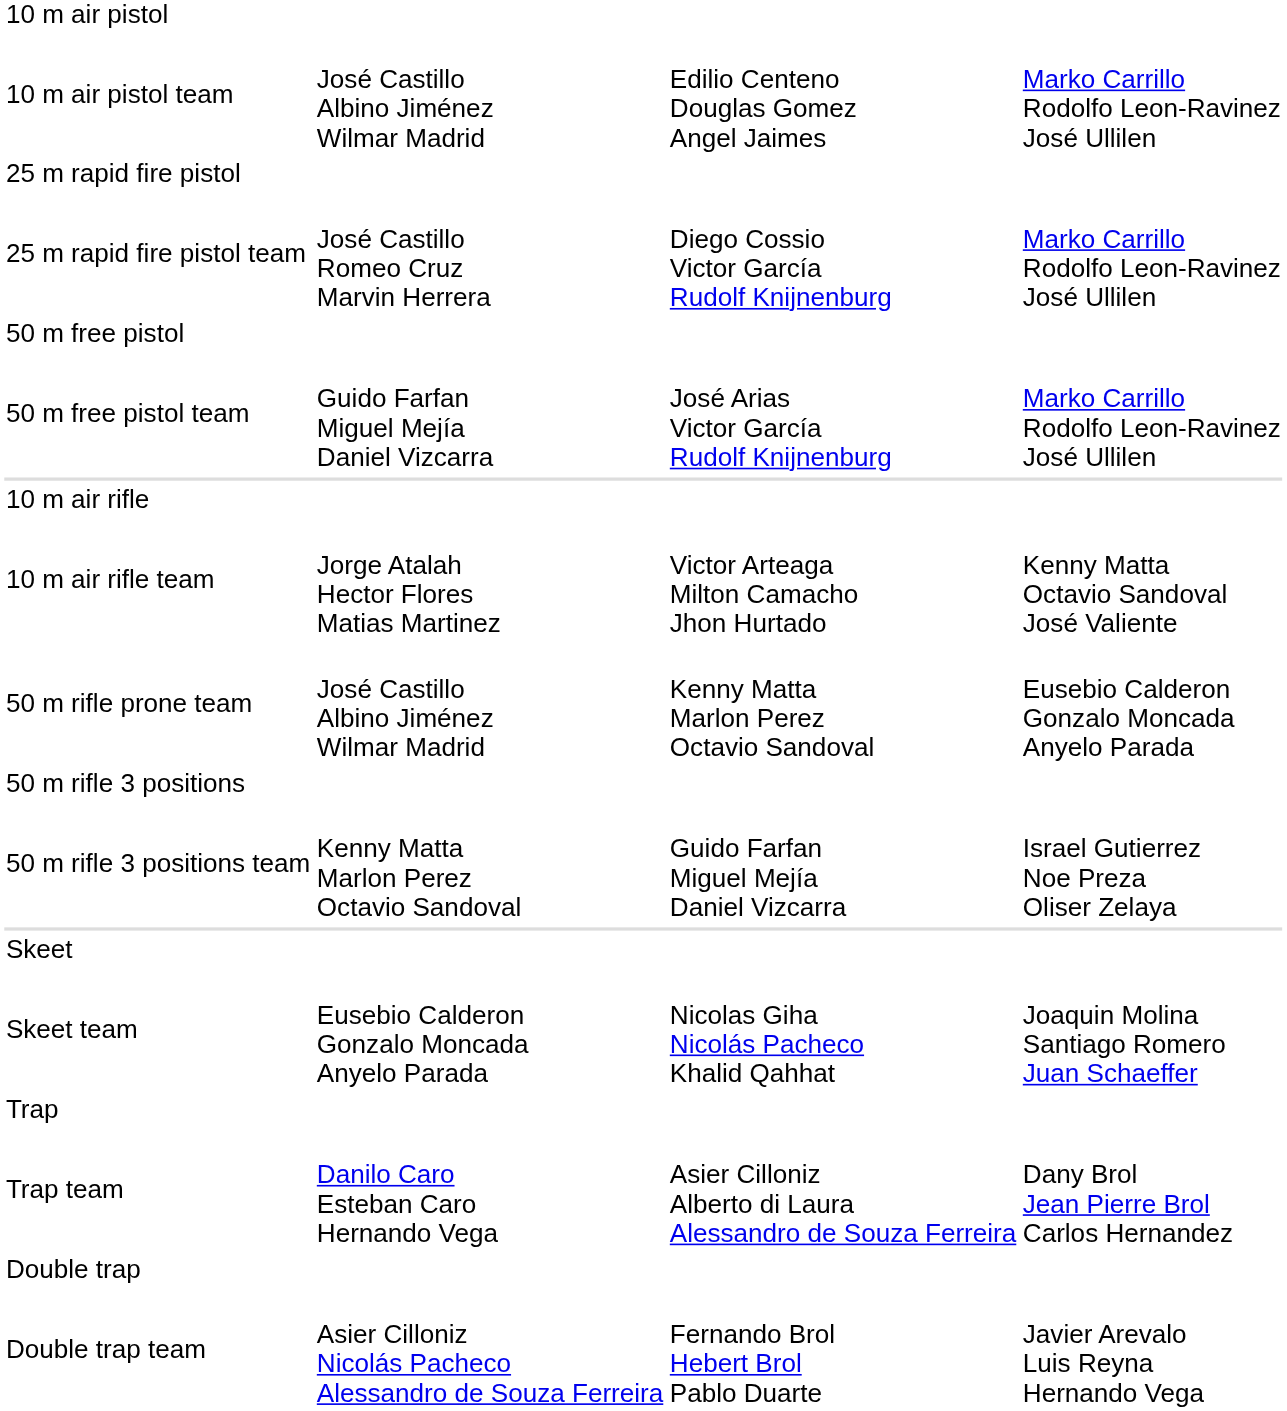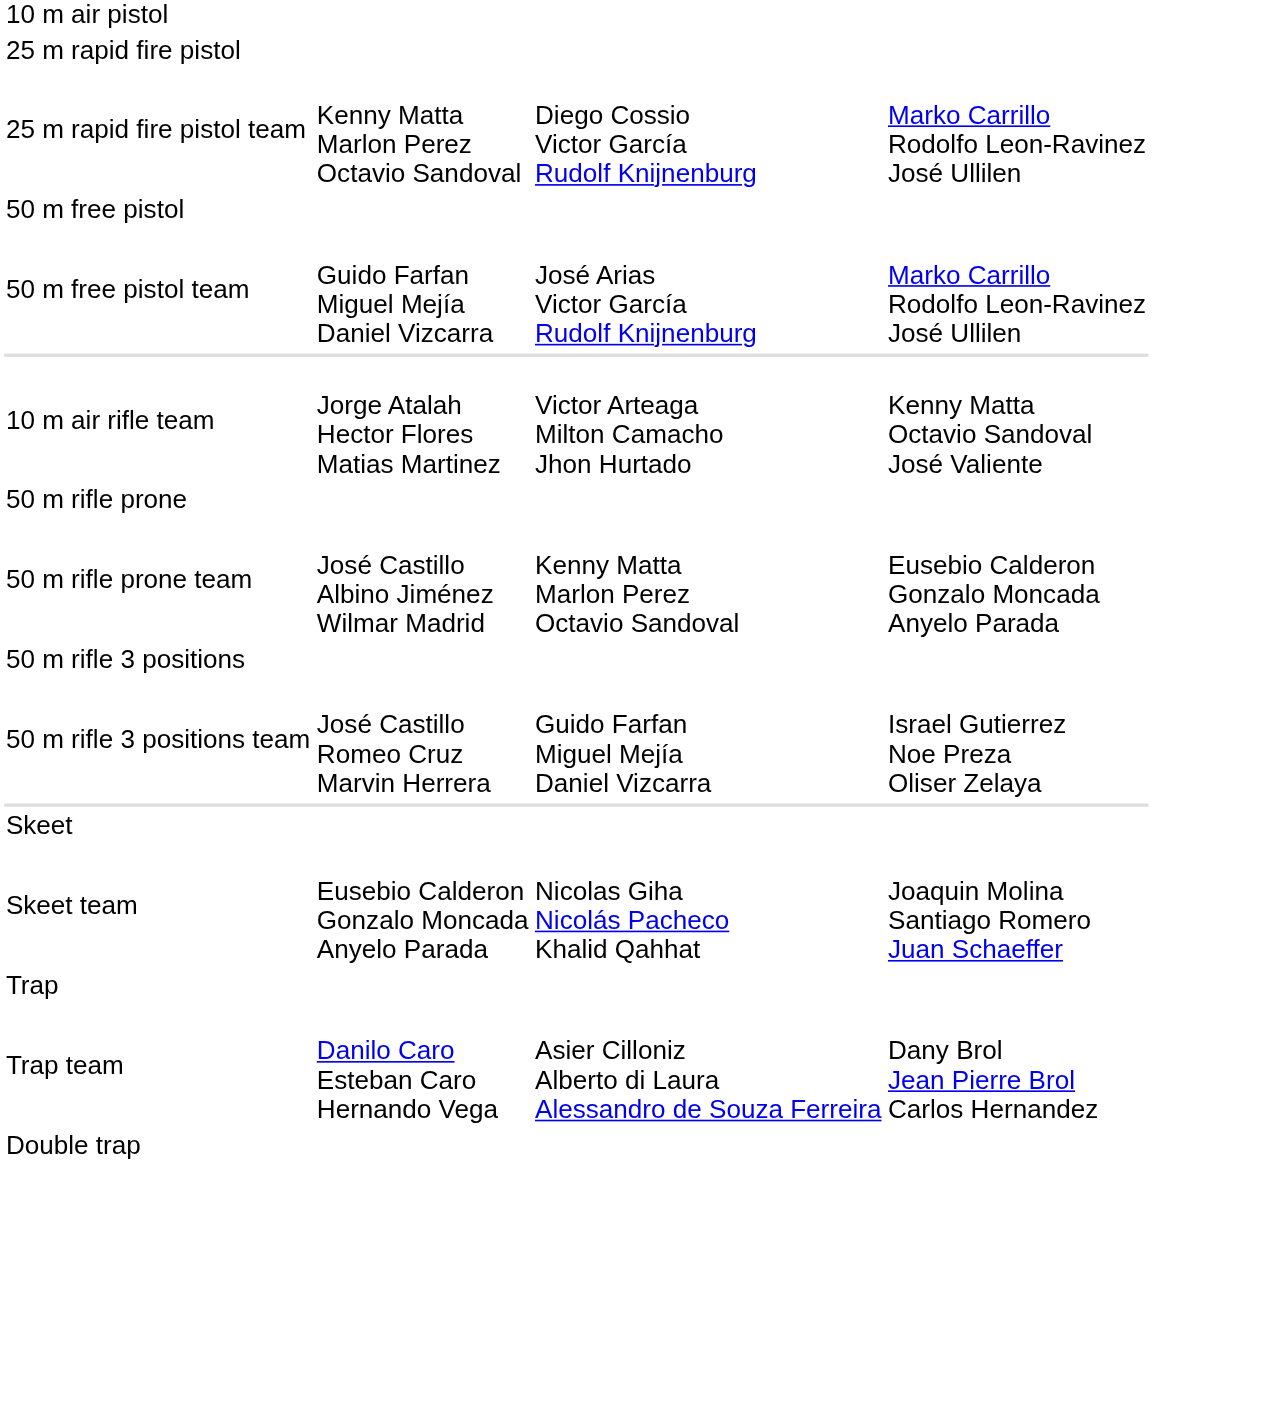- row: 10 m air pistol team | José Castillo Albino Jiménez Wilmar Madrid | Edilio Centeno Douglas Gomez Angel Jaimes | Marko Carrillo Rodolfo Leon-Ravinez José Ullilen
25 m rapid fire pistol team | column 2: José Castillo Romeo Cruz Marvin Herrera -> Kenny Matta Marlon Perez Octavio Sandoval
- row: 10 m air rifle
+ row: 50 m rifle prone
50 m rifle 3 positions team | column 2: Kenny Matta Marlon Perez Octavio Sandoval -> José Castillo Romeo Cruz Marvin Herrera
- row: Double trap team | Asier Cilloniz Nicolás Pacheco Alessandro de Souza Ferreira | Fernando Brol Hebert Brol Pablo Duarte | Javier Arevalo Luis Reyna Hernando Vega
